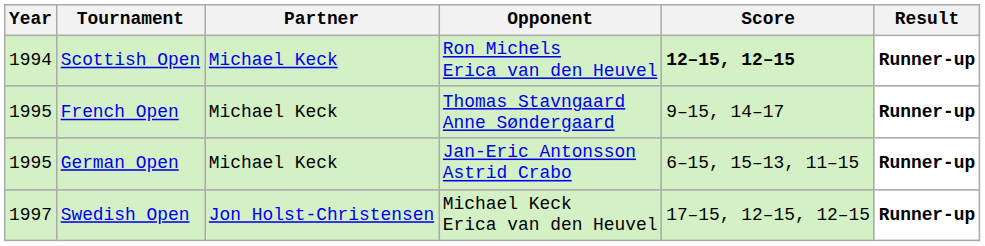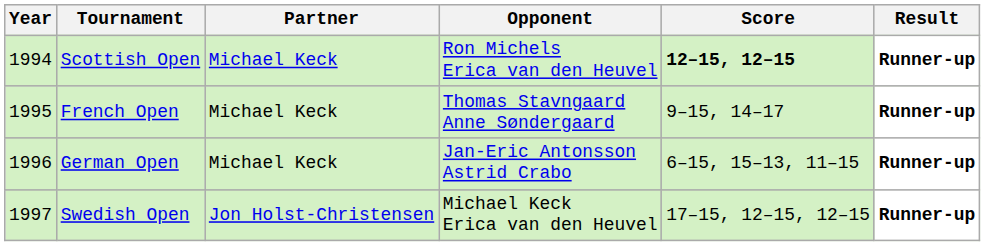German Open | Year: 1995 -> 1996
